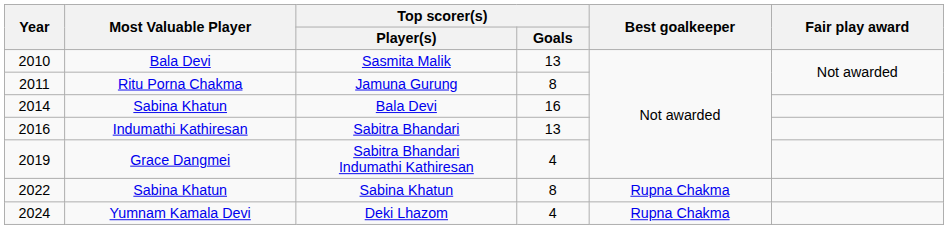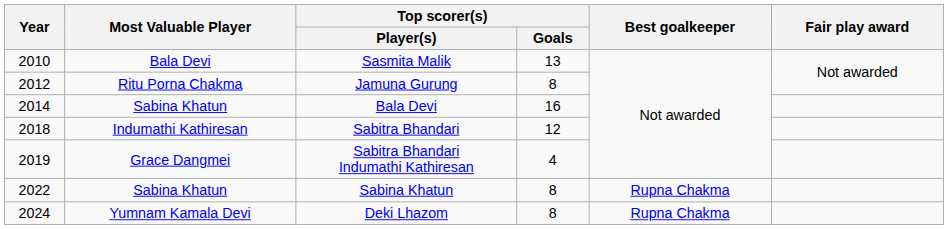Jamuna Gurung | Year: 2011 -> 2012
Sabitra Bhandari | Year: 2016 -> 2018
Sabitra Bhandari | Top scorer(s) / Goals: 13 -> 12
Deki Lhazom | Top scorer(s) / Goals: 4 -> 8
